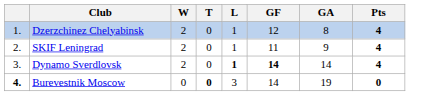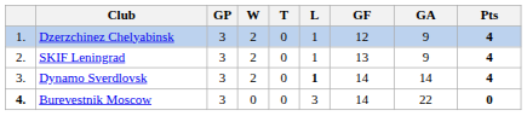+ column: GP | 3 | 3 | 3 | 3
Dzerzchinez Chelyabinsk | GA: 8 -> 9
SKIF Leningrad | GF: 11 -> 13
Dynamo Sverdlovsk | GF: bold -> normal
Burevestnik Moscow | T: bold -> normal
Burevestnik Moscow | GA: 19 -> 22
